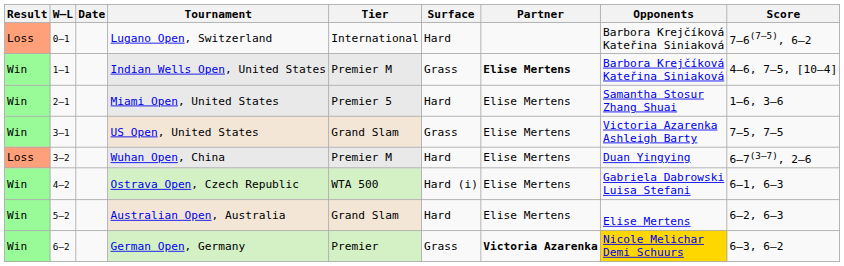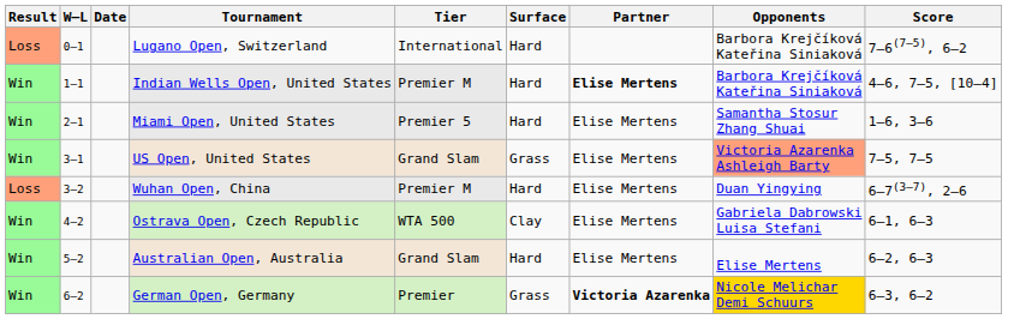Indian Wells Open, United States | Surface: Grass -> Hard
US Open, United States | Opponents: no background -> lightsalmon background
Ostrava Open, Czech Republic | Surface: Hard (i) -> Clay
